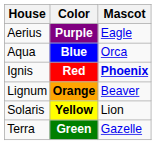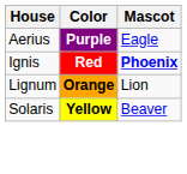- row: Aqua | Blue | Orca
Lignum | Mascot: Beaver -> Lion
Solaris | Mascot: Lion -> Beaver
- row: Terra | Green | Gazelle
